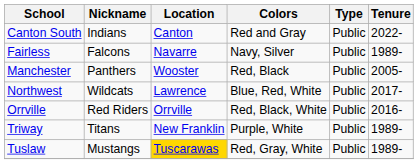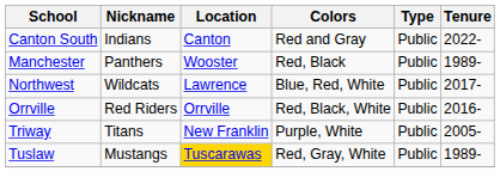- row: Fairless | Falcons | Navarre | Navy, Silver | Public | 1989-
Manchester | Tenure: 2005- -> 1989-
Triway | Tenure: 1989- -> 2005-
